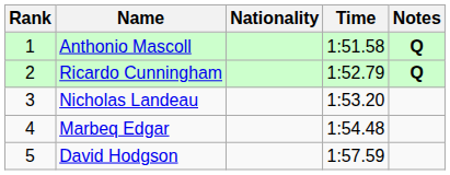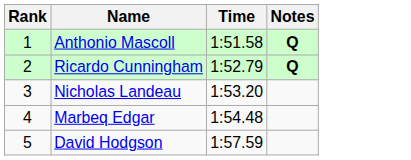- column: Nationality
